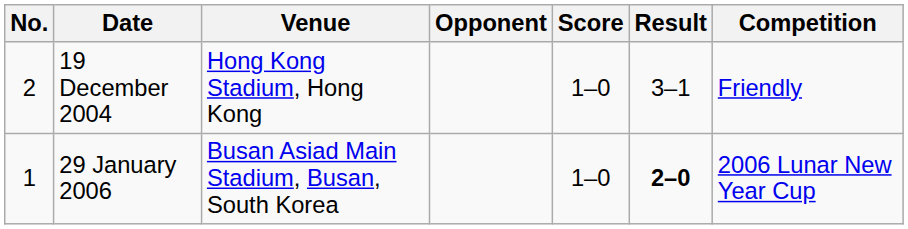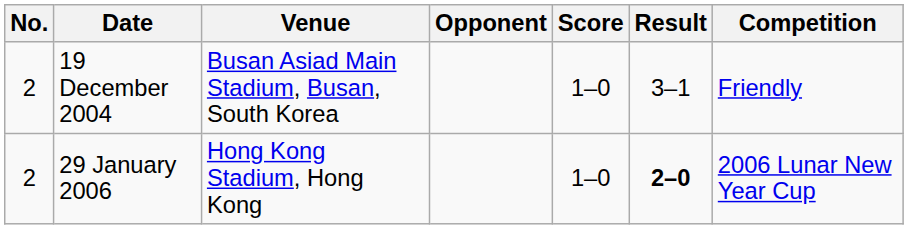19 December 2004 | Venue: Hong Kong Stadium, Hong Kong -> Busan Asiad Main Stadium, Busan, South Korea
29 January 2006 | No.: 1 -> 2
29 January 2006 | Venue: Busan Asiad Main Stadium, Busan, South Korea -> Hong Kong Stadium, Hong Kong
